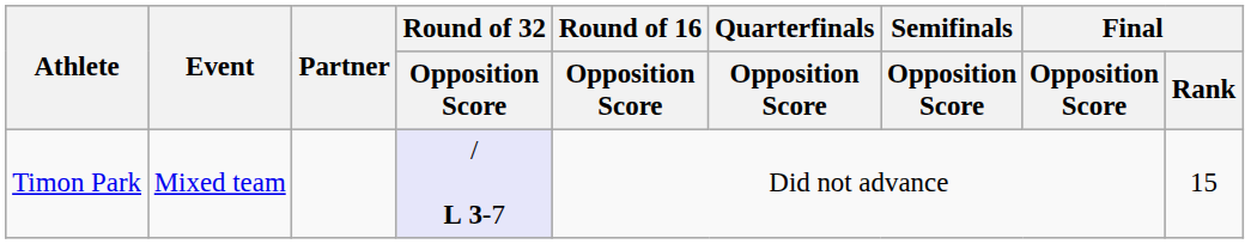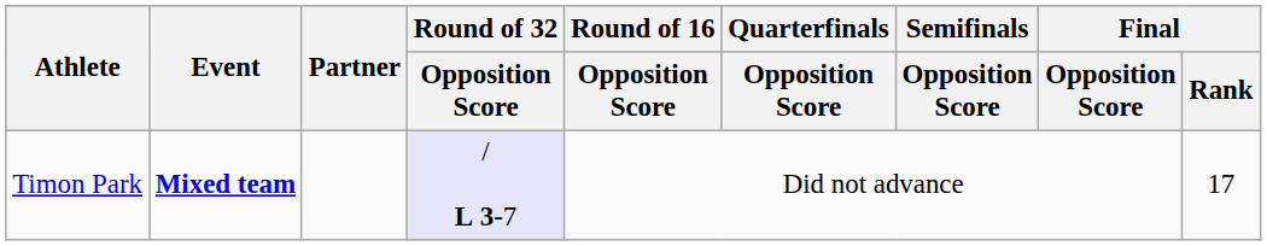Timon Park | Event: normal -> bold
Timon Park | Final / Rank: 15 -> 17
